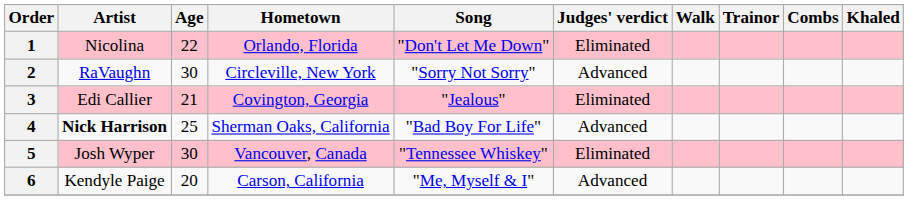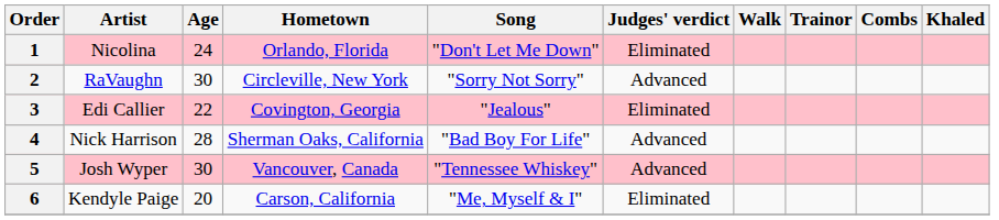1 | Age: 22 -> 24
3 | Age: 21 -> 22
4 | Artist: bold -> normal
4 | Age: 25 -> 28
5 | Judges' verdict: Eliminated -> Advanced
6 | Judges' verdict: Advanced -> Eliminated
